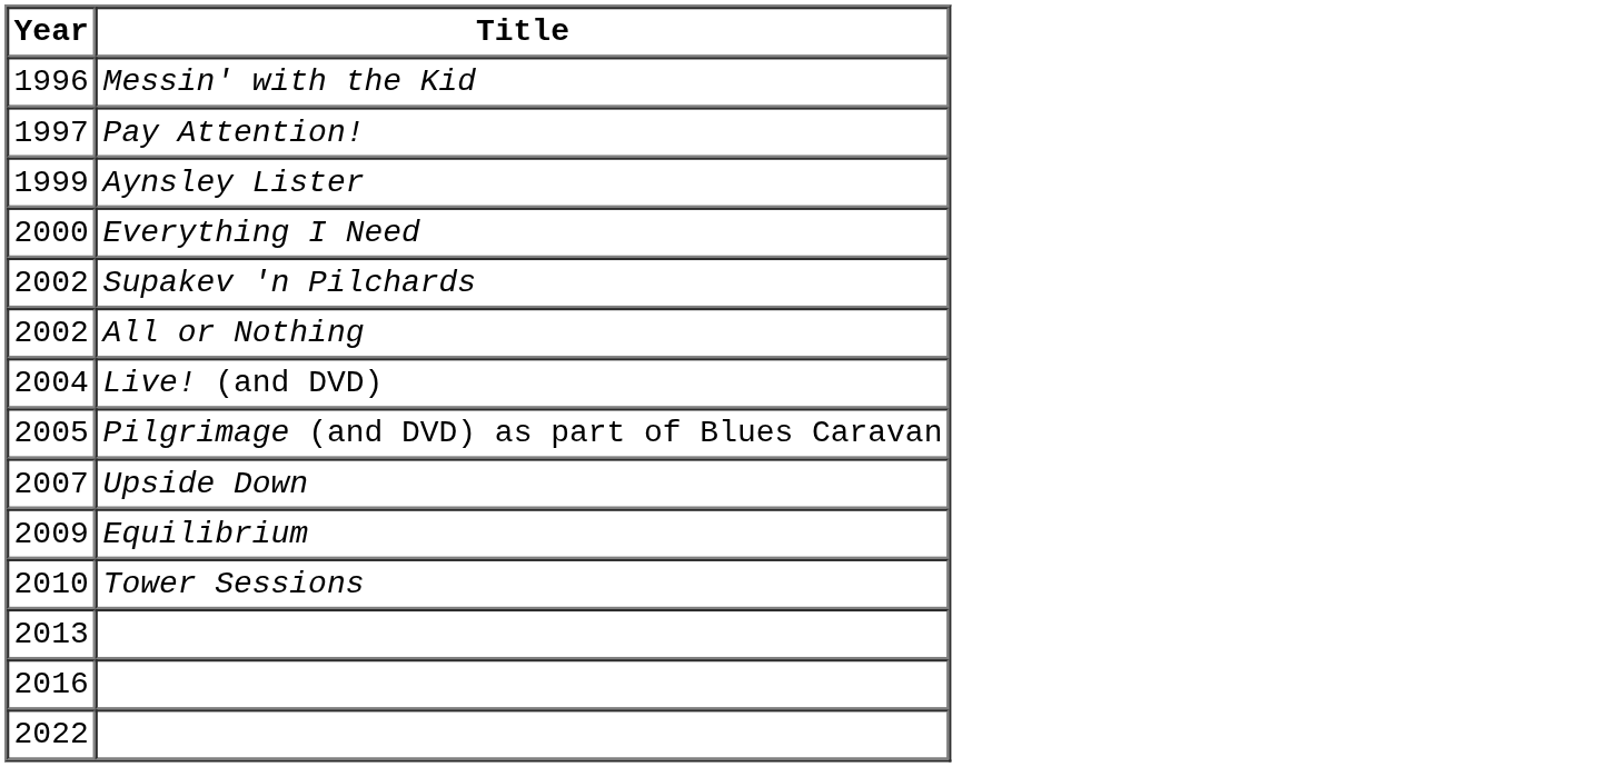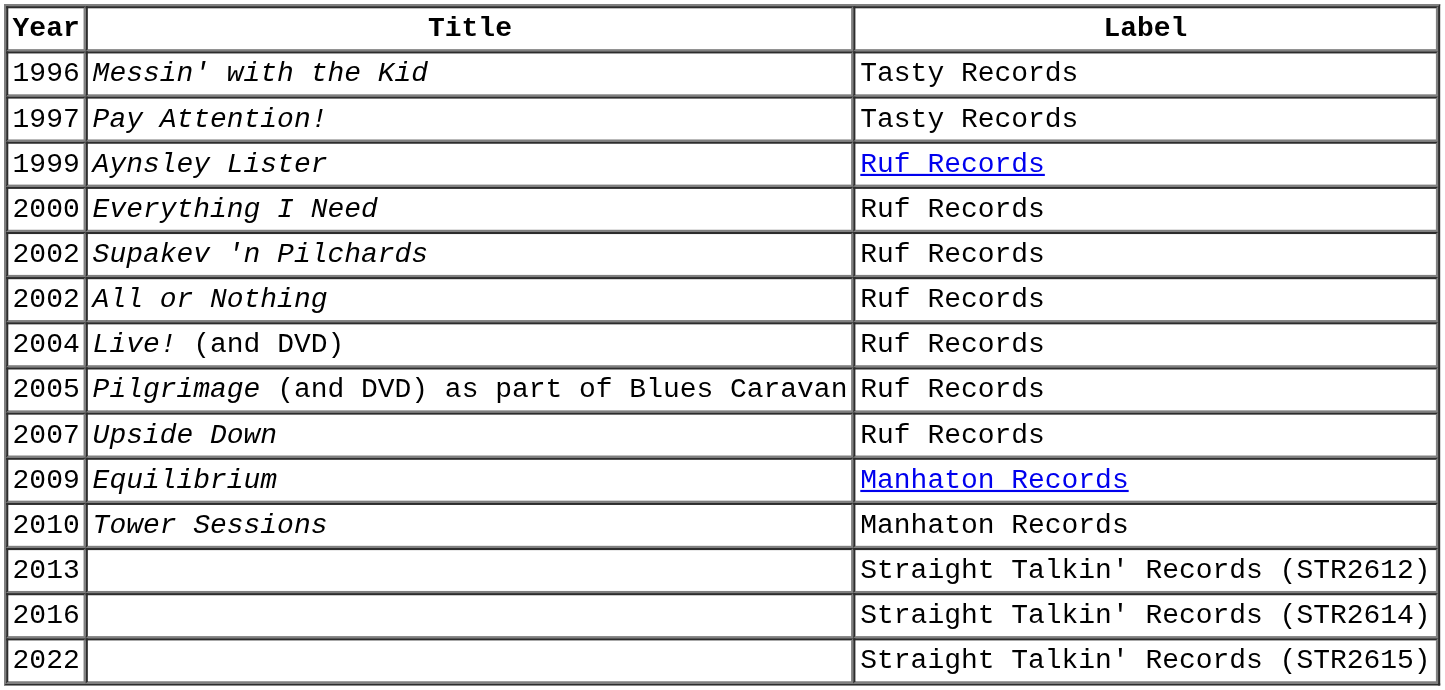+ column: Label | Tasty Records | Tasty Records | Ruf Records | Ruf Records | Ruf Records | Ruf Records | Ruf Records | Ruf Records | Ruf Records | Manhaton Records | Manhaton Records | Straight Talkin' Records (STR2612) | Straight Talkin' Records (STR2614) | Straight Talkin' Records (STR2615)
